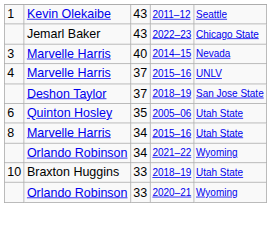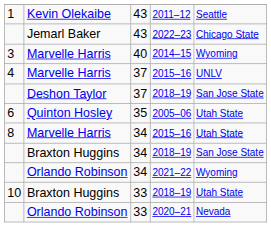2014–15 | column 5: Nevada -> Wyoming
+ row: Braxton Huggins | 34 | 2018–19 | San Jose State
2020–21 | column 5: Wyoming -> Nevada
